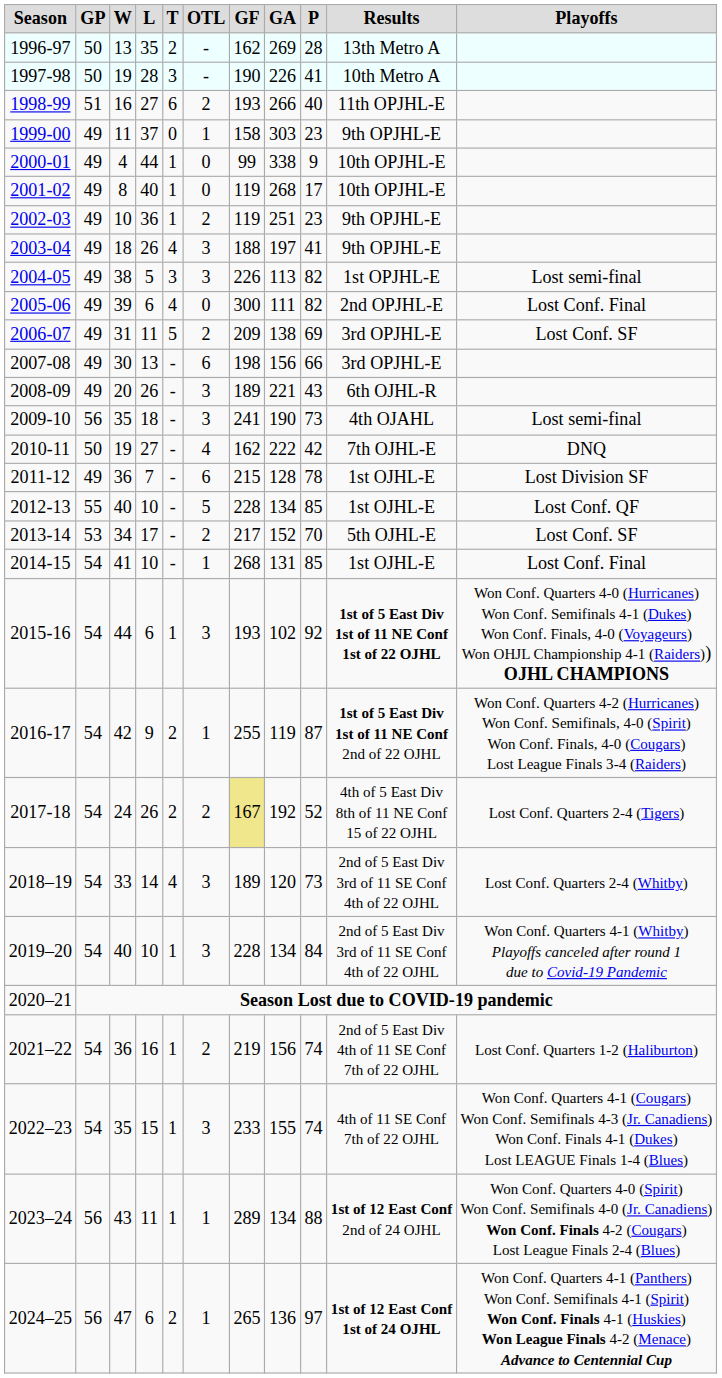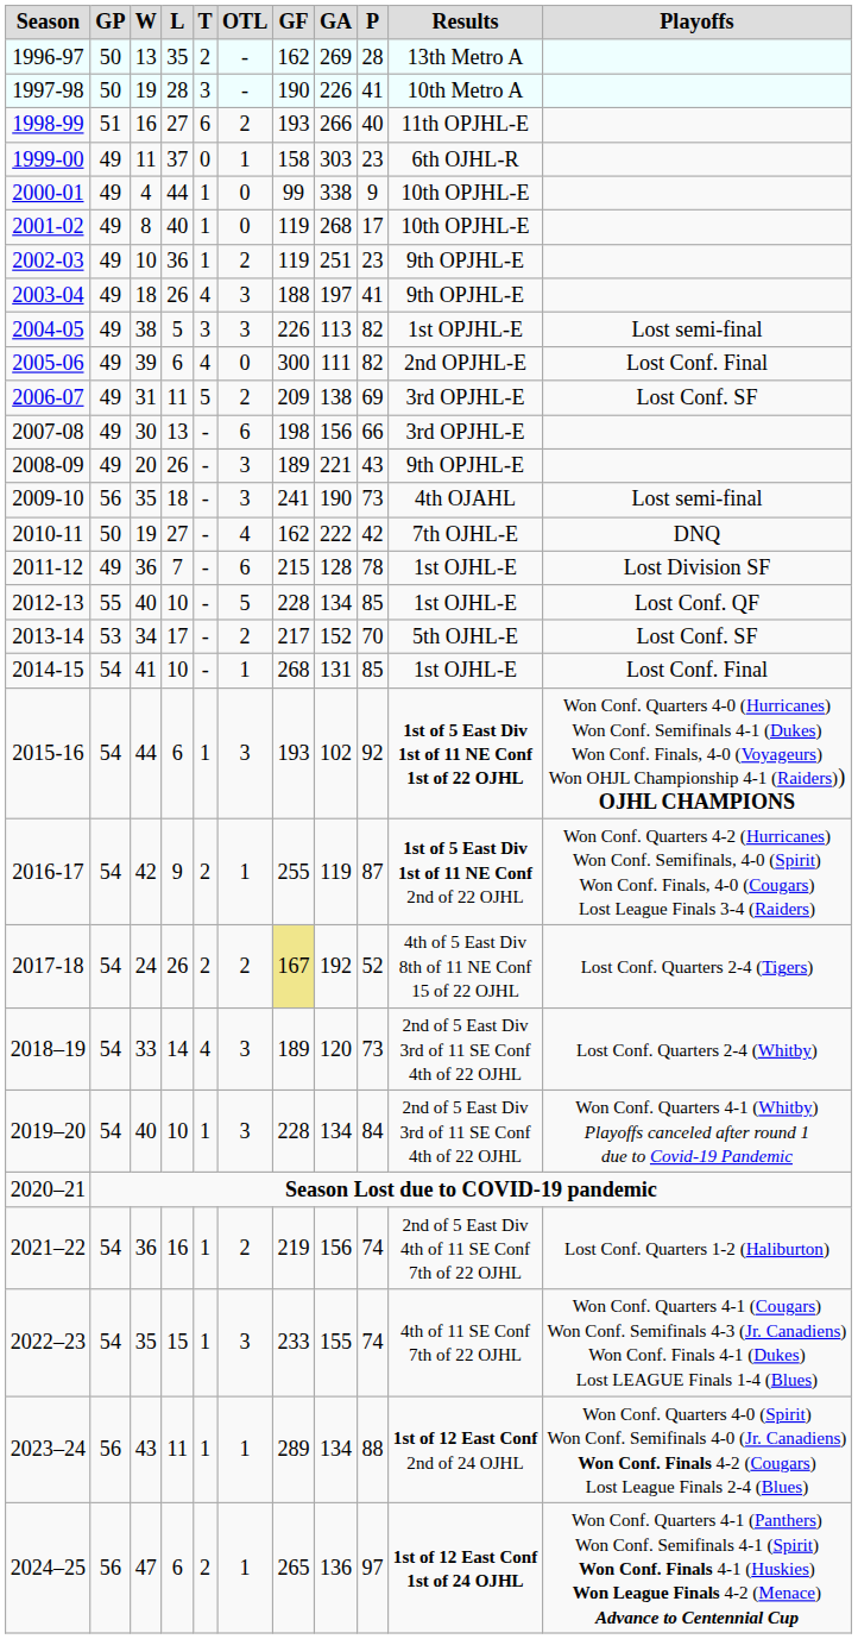1999-00 | Results: 9th OPJHL-E -> 6th OJHL-R
2008-09 | Results: 6th OJHL-R -> 9th OPJHL-E
